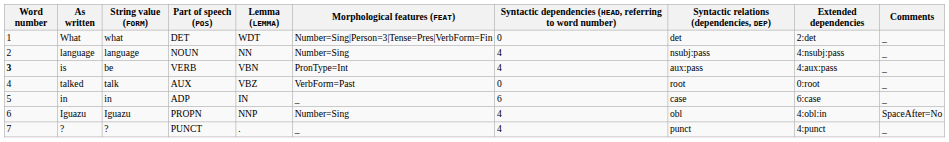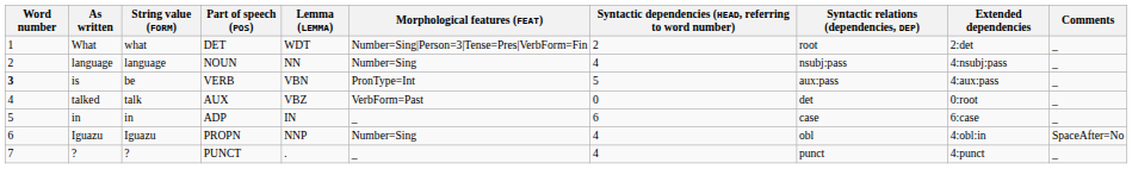What | Syntactic dependencies (HEAD, referring to word number): 0 -> 2
What | Syntactic relations (dependencies, DEP): det -> root
is | Syntactic dependencies (HEAD, referring to word number): 4 -> 5
talked | Syntactic relations (dependencies, DEP): root -> det
